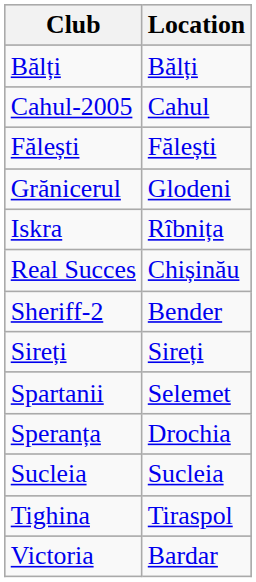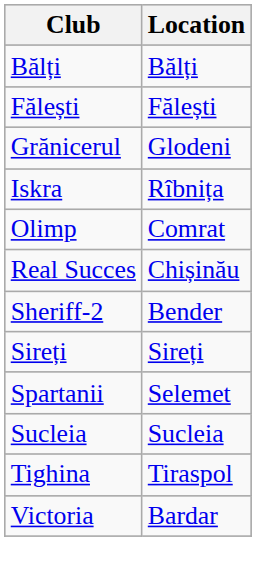- row: Cahul-2005 | Cahul
+ row: Olimp | Comrat
- row: Speranța | Drochia
